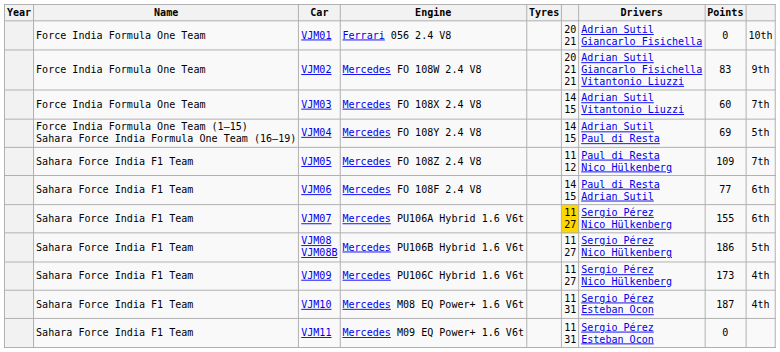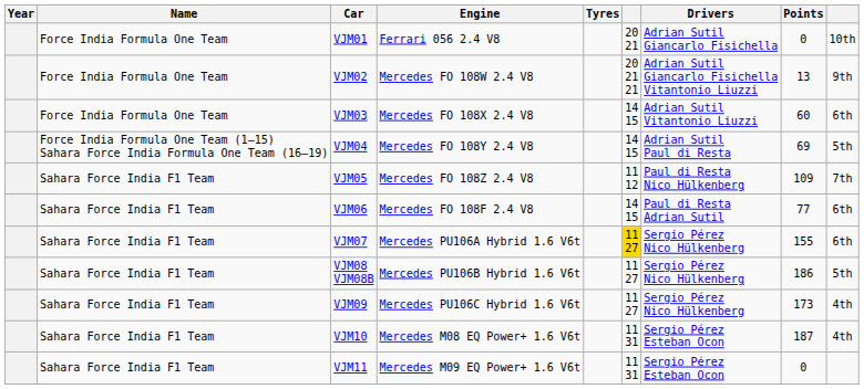VJM02 | Points: 83 -> 13
VJM03 | column 9: 7th -> 6th
